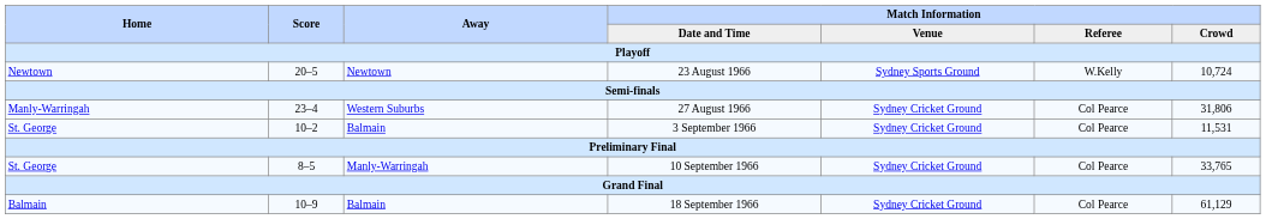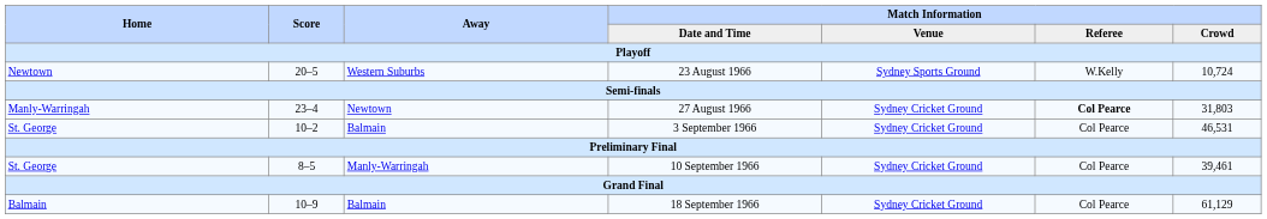23 August 1966 | Away: Newtown -> Western Suburbs
27 August 1966 | Away: Western Suburbs -> Newtown
27 August 1966 | Match Information / Referee: normal -> bold
27 August 1966 | Match Information / Crowd: 31,806 -> 31,803
3 September 1966 | Match Information / Crowd: 11,531 -> 46,531
10 September 1966 | Match Information / Crowd: 33,765 -> 39,461
